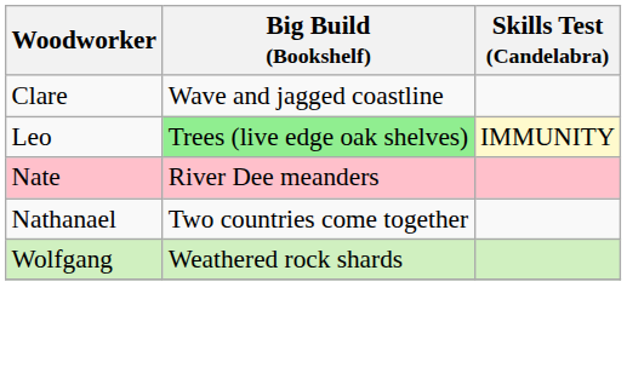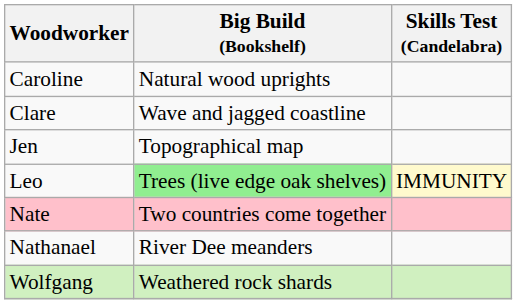+ row: Caroline | Natural wood uprights
+ row: Jen | Topographical map
Nate | Big Build (Bookshelf): River Dee meanders -> Two countries come together
Nathanael | Big Build (Bookshelf): Two countries come together -> River Dee meanders
